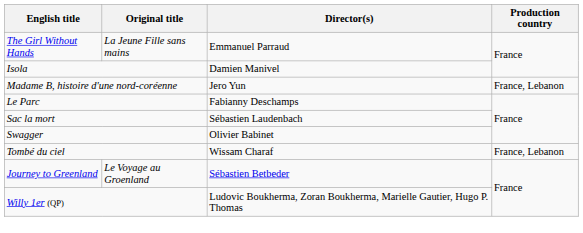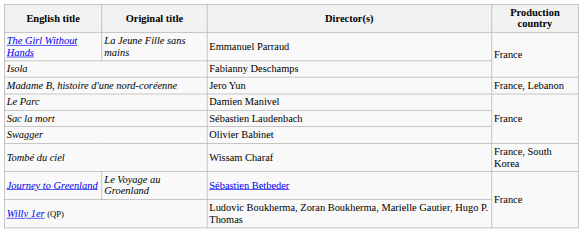Isola | Director(s): Damien Manivel -> Fabianny Deschamps
Le Parc | Director(s): Fabianny Deschamps -> Damien Manivel
Tombé du ciel | Production country: France, Lebanon -> France, South Korea
